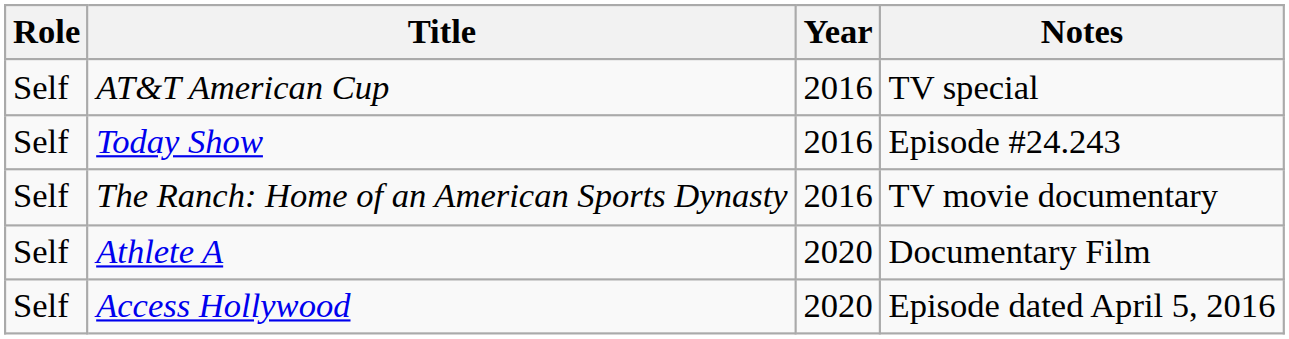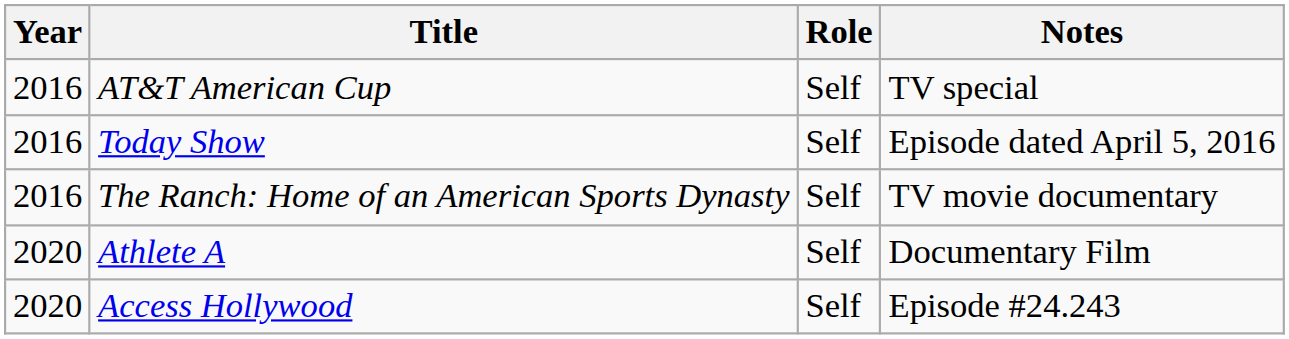columns swapped: Year <-> Role
Today Show | Notes: Episode #24.243 -> Episode dated April 5, 2016
Access Hollywood | Notes: Episode dated April 5, 2016 -> Episode #24.243
